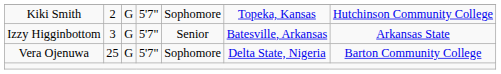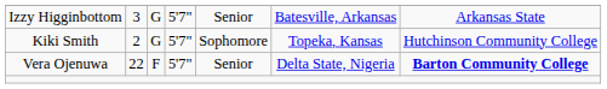rows swapped: Kiki Smith <-> Izzy Higginbottom
Vera Ojenuwa | column 2: 25 -> 22
Vera Ojenuwa | column 3: G -> F
Vera Ojenuwa | column 5: Sophomore -> Senior
Vera Ojenuwa | column 7: normal -> bold
